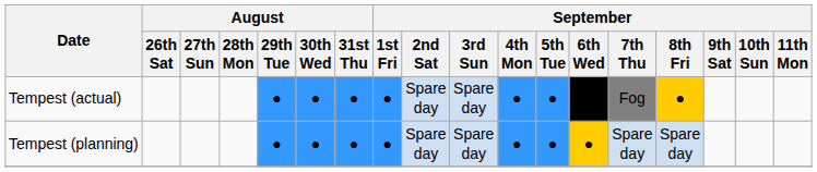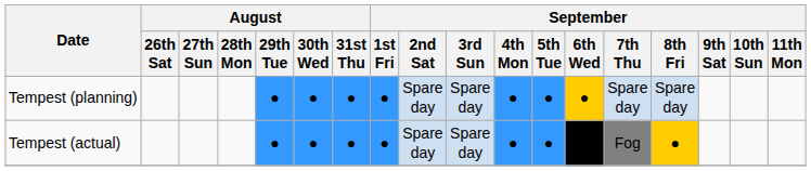rows swapped: Tempest (planning) <-> Tempest (actual)
